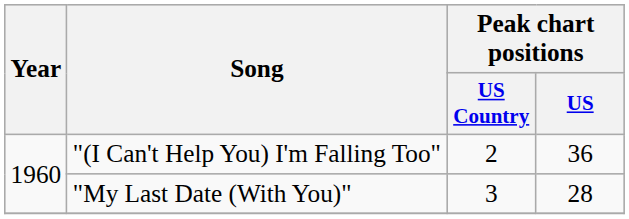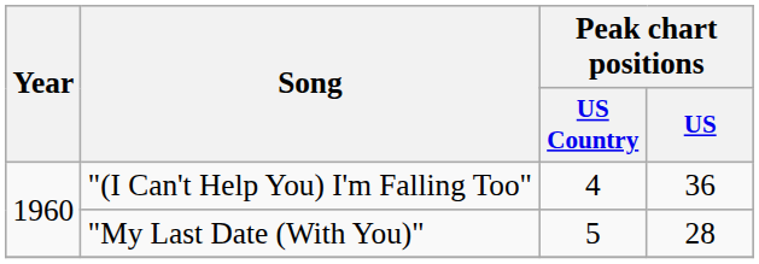"(I Can't Help You) I'm Falling Too" | Peak chart positions / US Country: 2 -> 4
"My Last Date (With You)" | Peak chart positions / US Country: 3 -> 5
